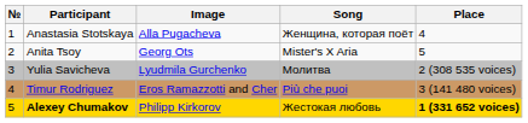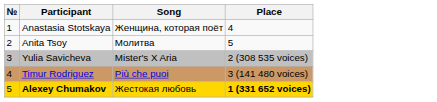- column: Image | Alla Pugacheva | Georg Ots | Lyudmila Gurchenko | Eros Ramazzotti and Cher | Philipp Kirkorov
Anita Tsoy | Song: Mister's X Aria -> Молитва
Yulia Savicheva | Song: Молитва -> Mister's X Aria
